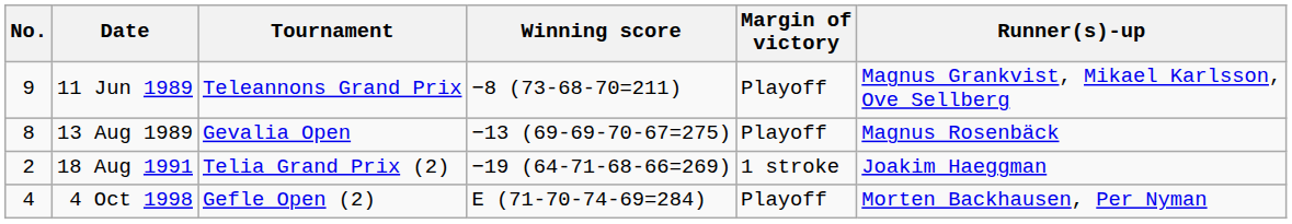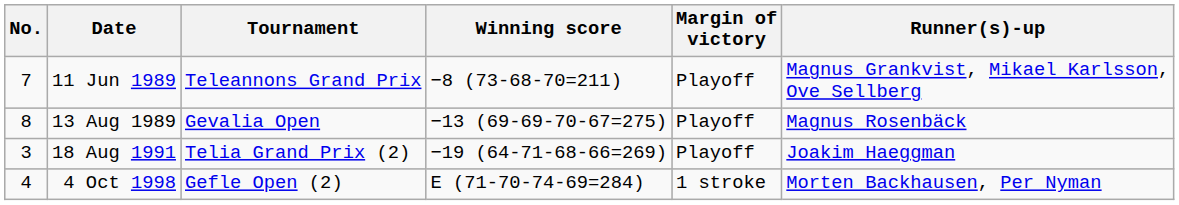11 Jun 1989 | No.: 9 -> 7
18 Aug 1991 | No.: 2 -> 3
18 Aug 1991 | Margin of victory: 1 stroke -> Playoff
4 Oct 1998 | Margin of victory: Playoff -> 1 stroke
